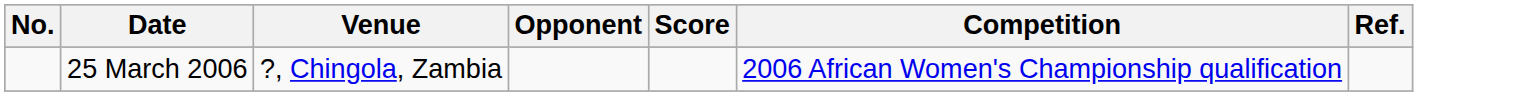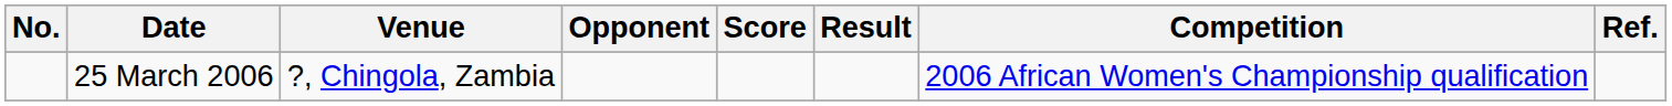+ column: Result
